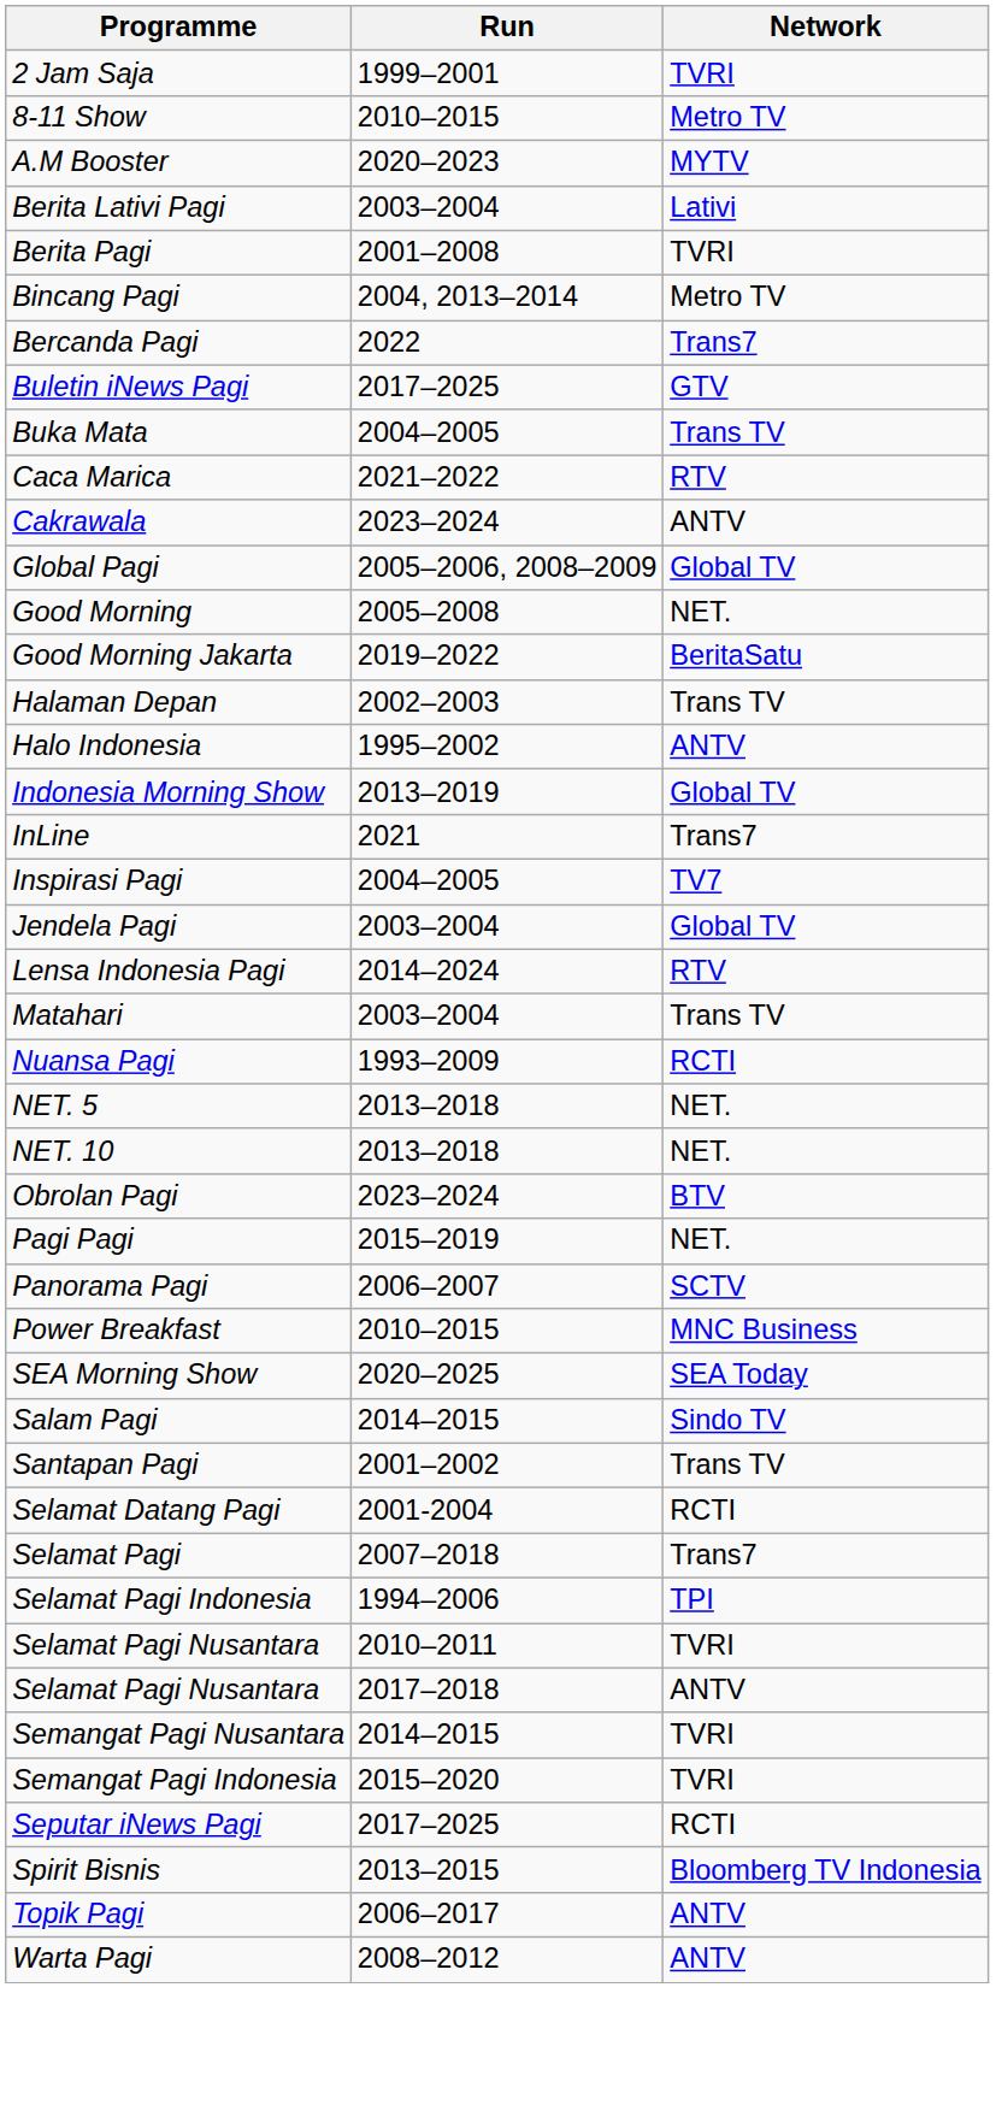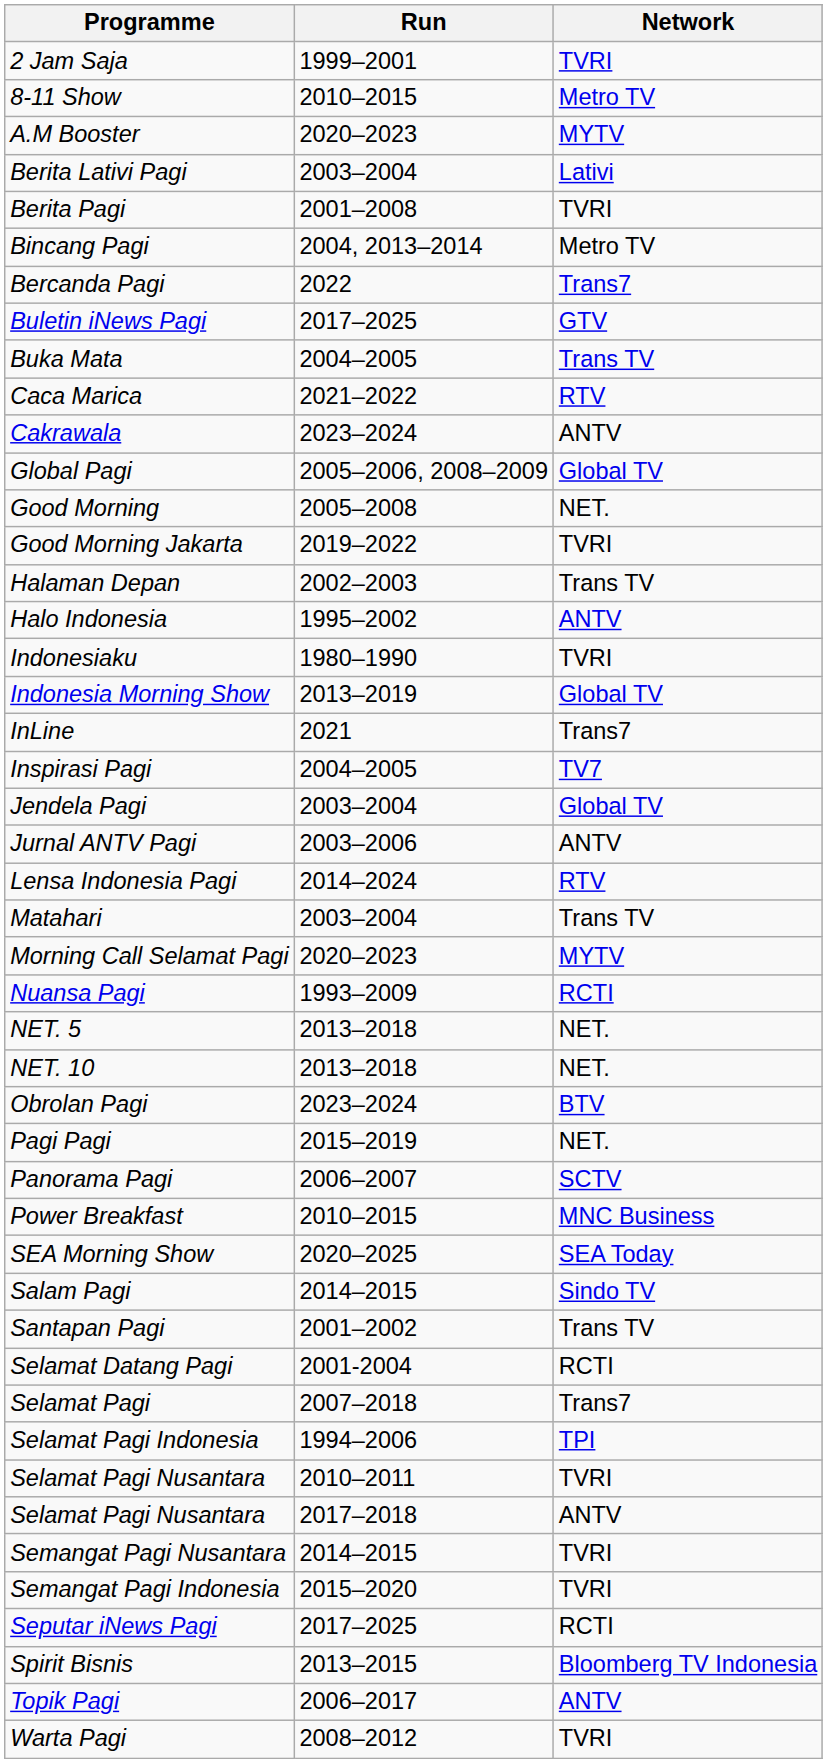Good Morning Jakarta | Network: BeritaSatu -> TVRI
+ row: Indonesiaku | 1980–1990 | TVRI
+ row: Jurnal ANTV Pagi | 2003–2006 | ANTV
+ row: Morning Call Selamat Pagi | 2020–2023 | MYTV
Warta Pagi | Network: ANTV -> TVRI
